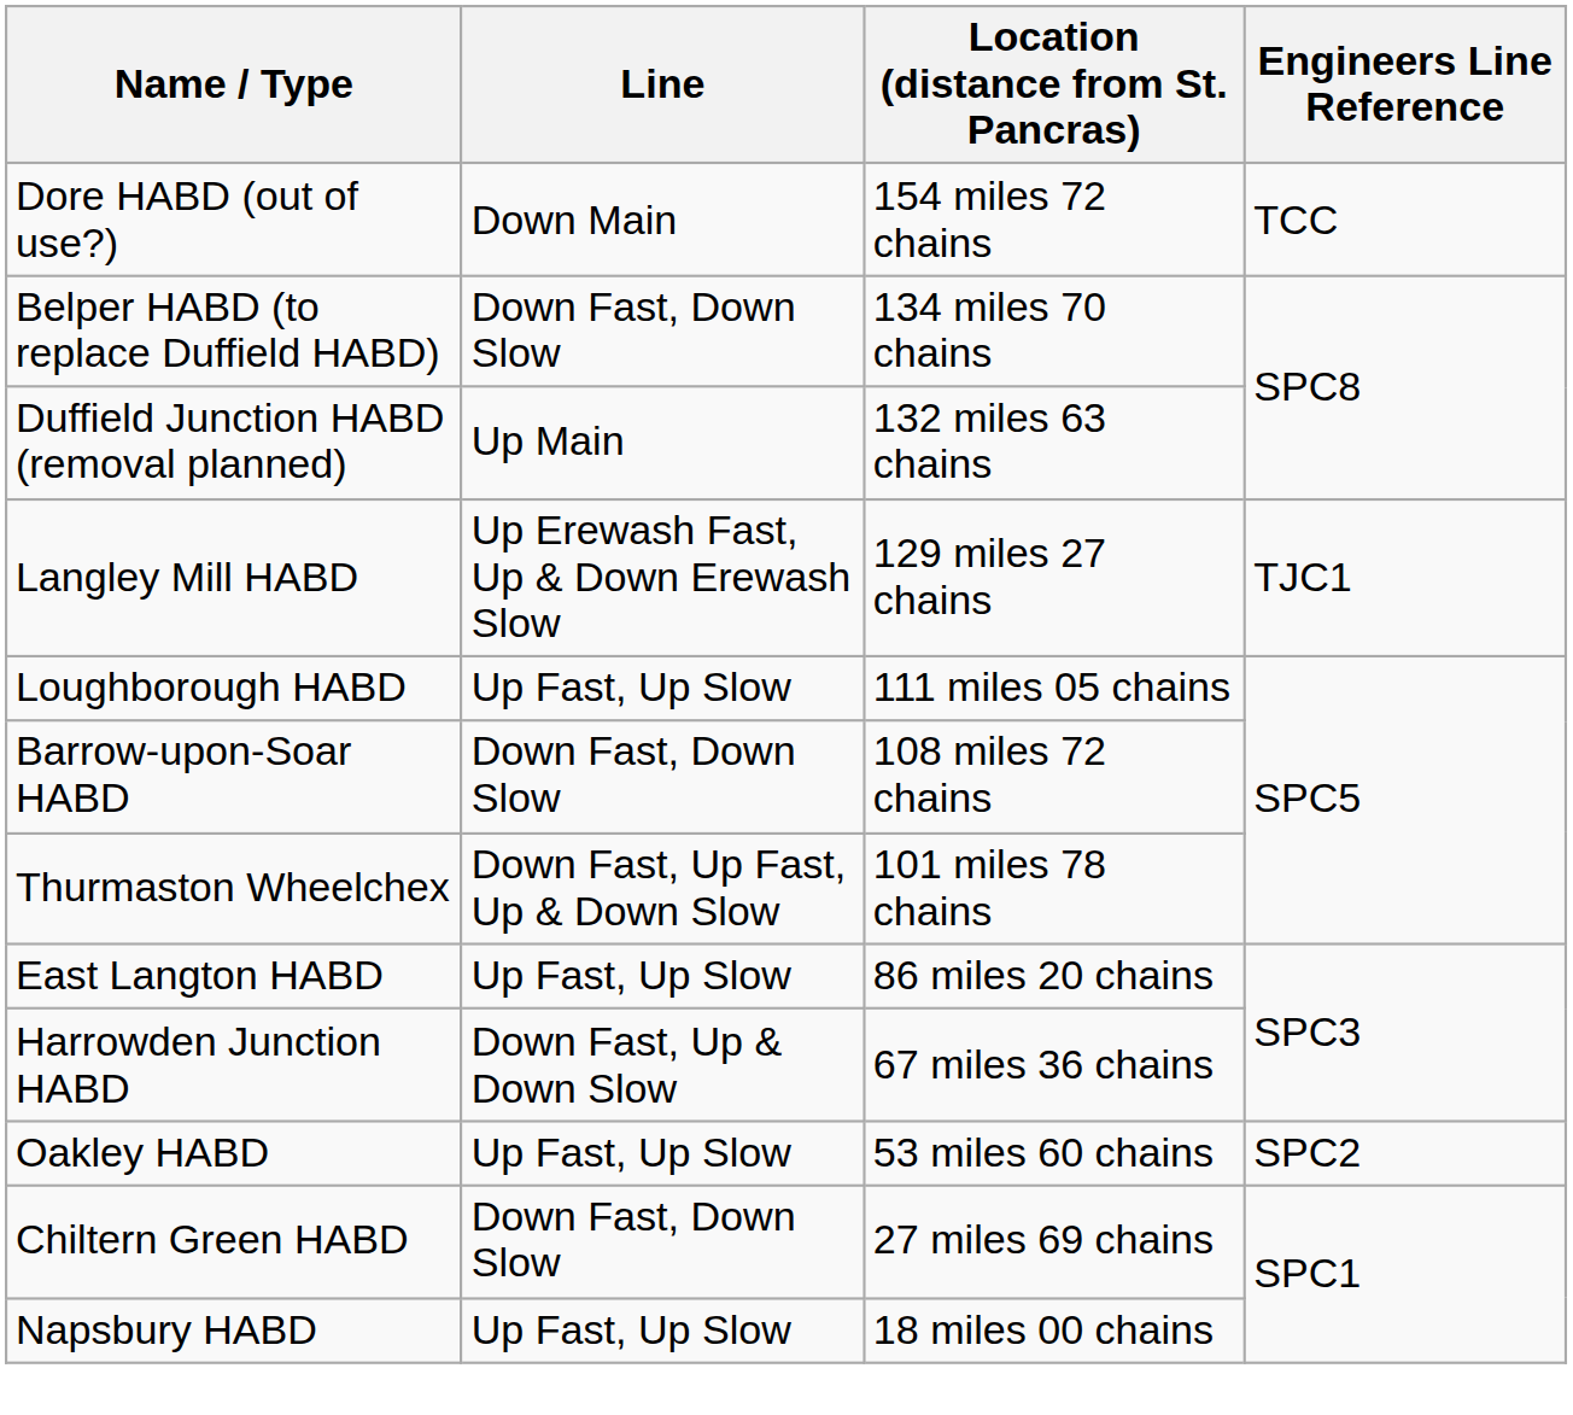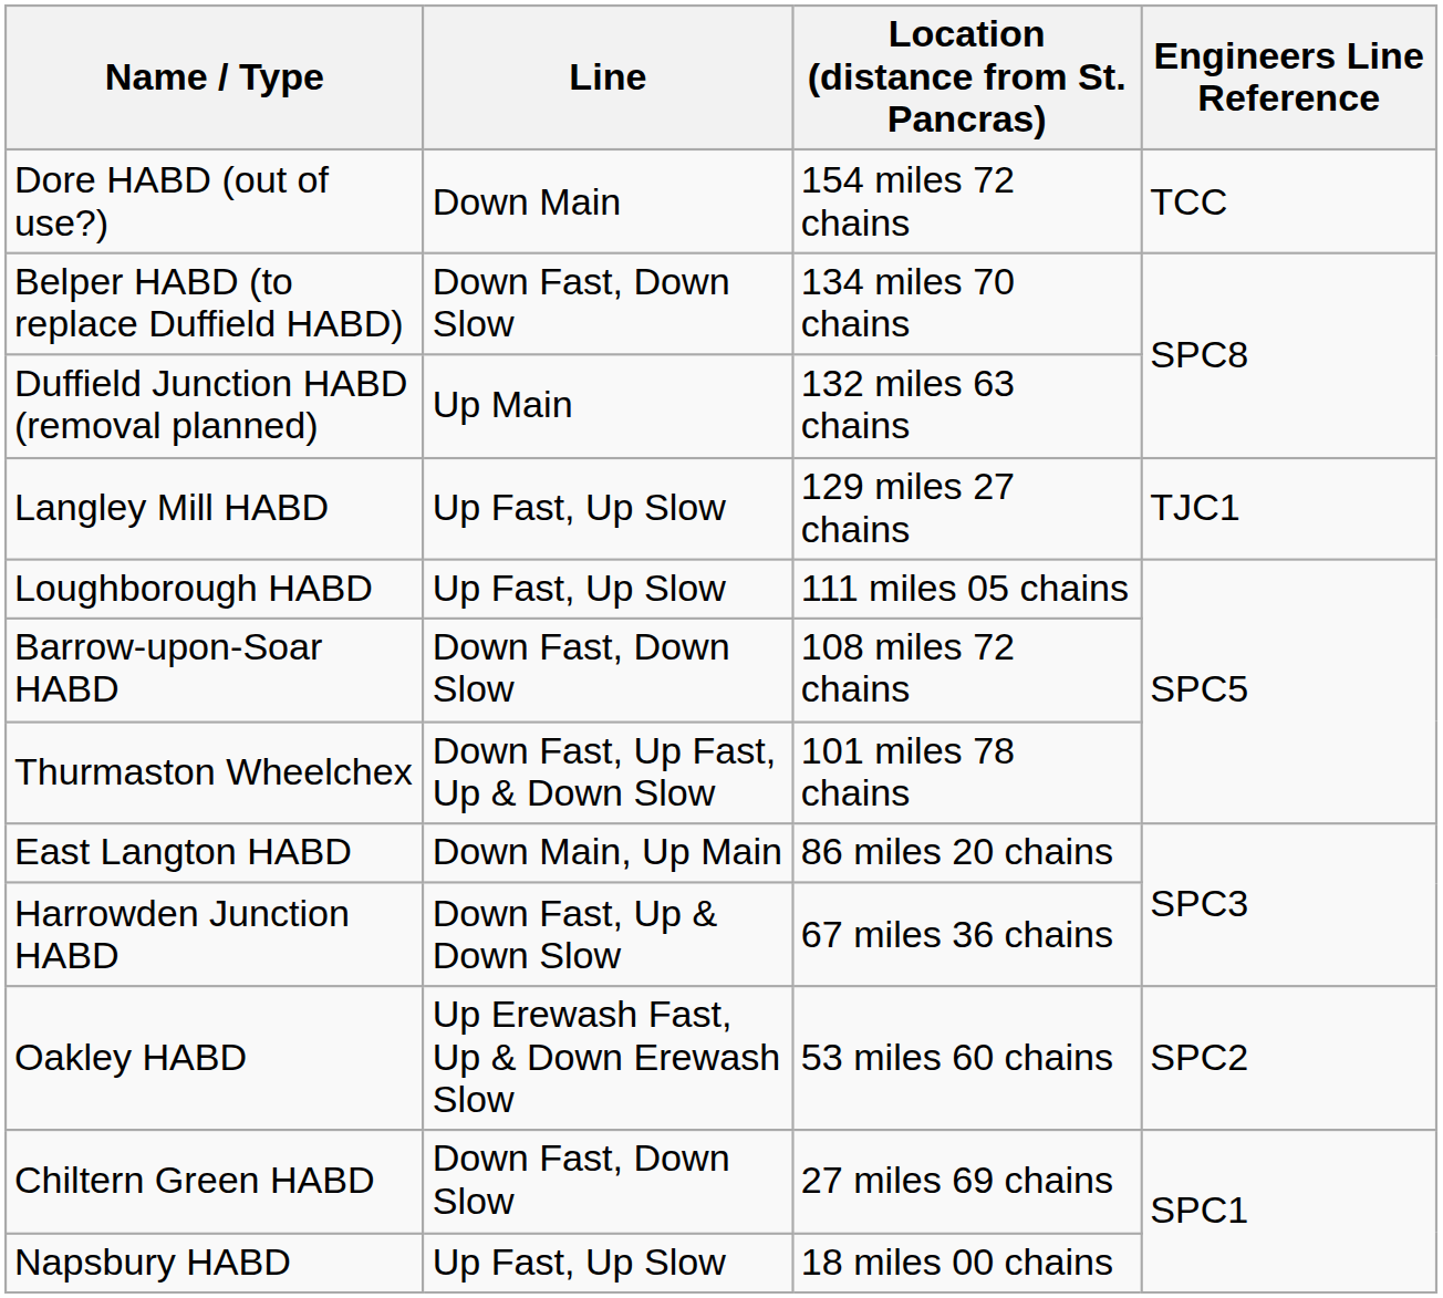Langley Mill HABD | Line: Up Erewash Fast, Up & Down Erewash Slow -> Up Fast, Up Slow
East Langton HABD | Line: Up Fast, Up Slow -> Down Main, Up Main
Oakley HABD | Line: Up Fast, Up Slow -> Up Erewash Fast, Up & Down Erewash Slow
